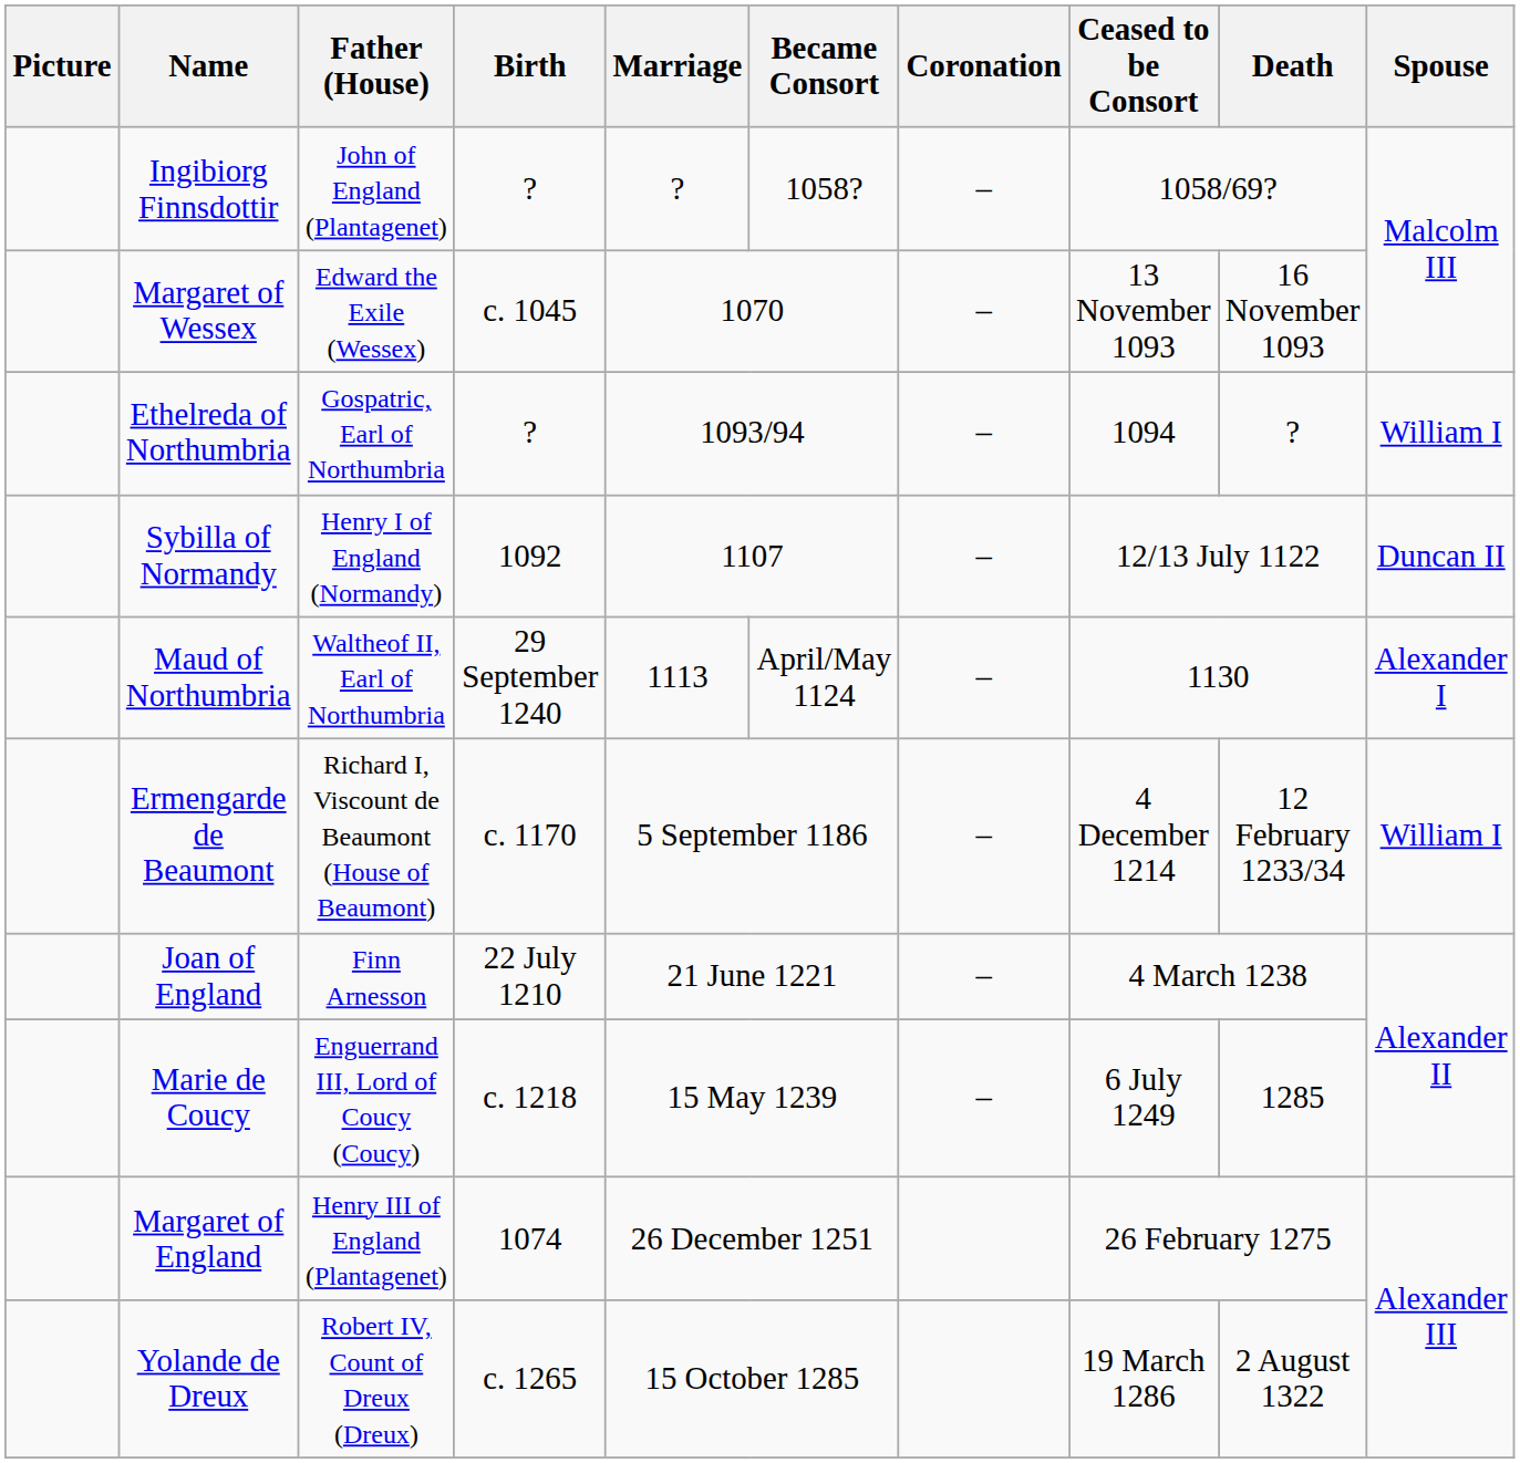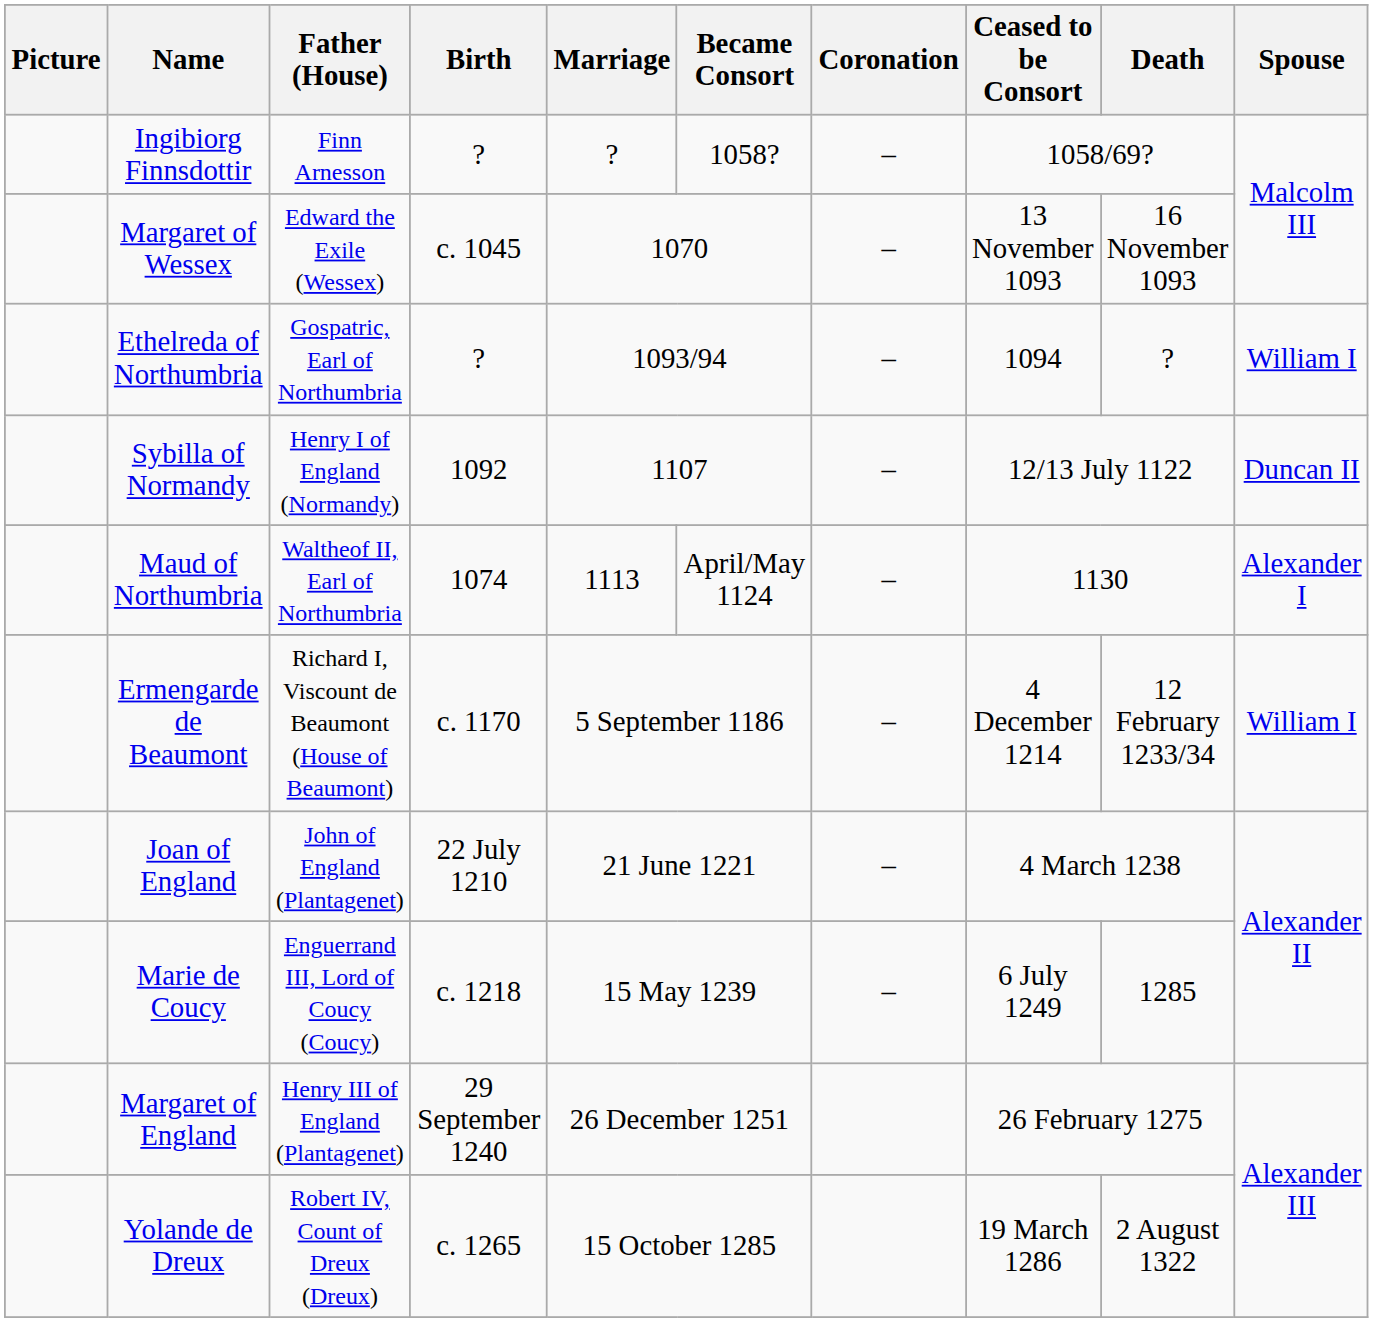Ingibiorg Finnsdottir | Father (House): John of England (Plantagenet) -> Finn Arnesson
Maud of Northumbria | Birth: 29 September 1240 -> 1074
Joan of England | Father (House): Finn Arnesson -> John of England (Plantagenet)
Margaret of England | Birth: 1074 -> 29 September 1240
